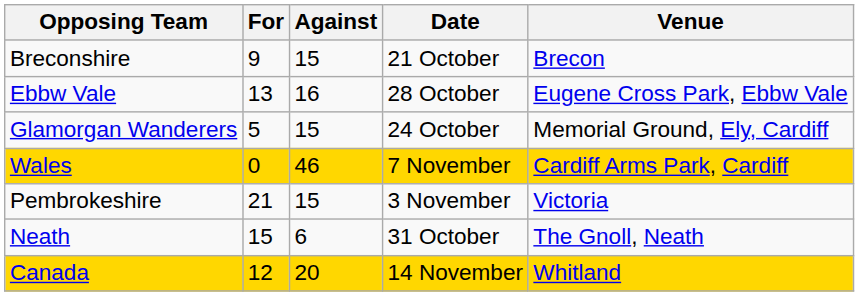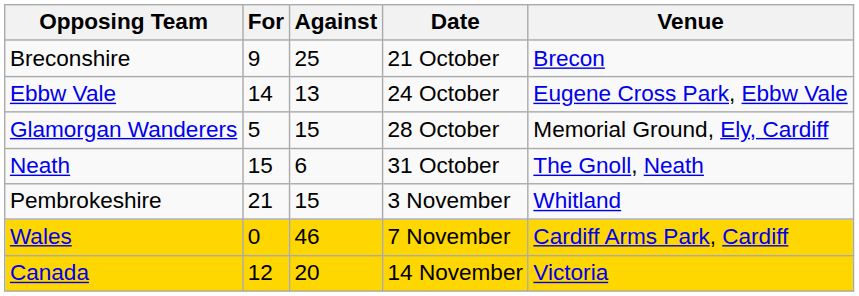Breconshire | Against: 15 -> 25
Ebbw Vale | For: 13 -> 14
Ebbw Vale | Against: 16 -> 13
Ebbw Vale | Date: 28 October -> 24 October
Glamorgan Wanderers | Date: 24 October -> 28 October
rows swapped: Neath <-> Wales
Pembrokeshire | Venue: Victoria -> Whitland
Canada | Venue: Whitland -> Victoria
